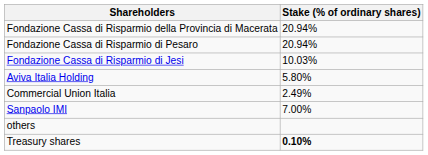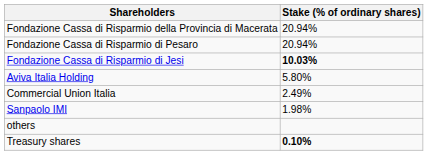Fondazione Cassa di Risparmio di Jesi | Stake (% of ordinary shares): normal -> bold
Sanpaolo IMI | Stake (% of ordinary shares): 7.00% -> 1.98%
